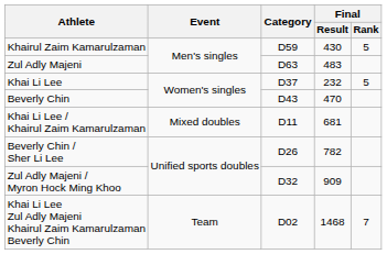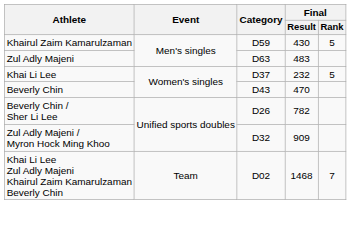- row: Khai Li Lee / Khairul Zaim Kamarulzaman | Mixed doubles | D11 | 681
